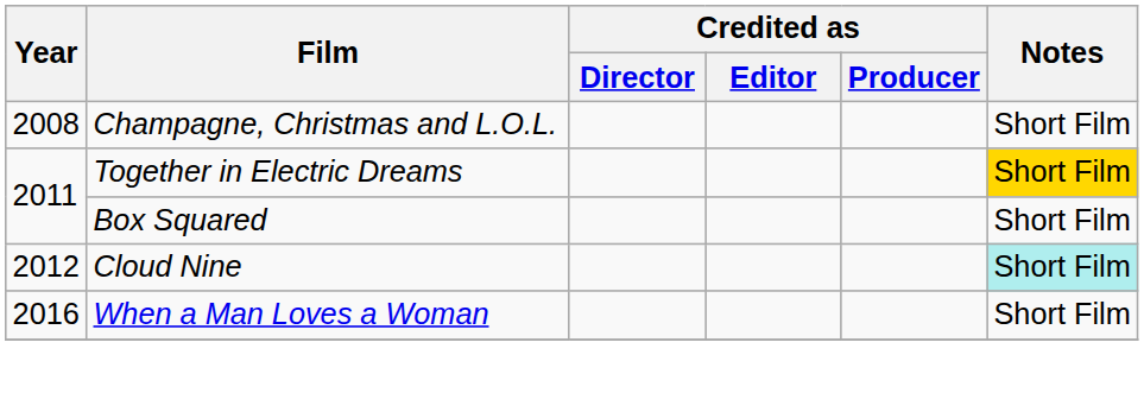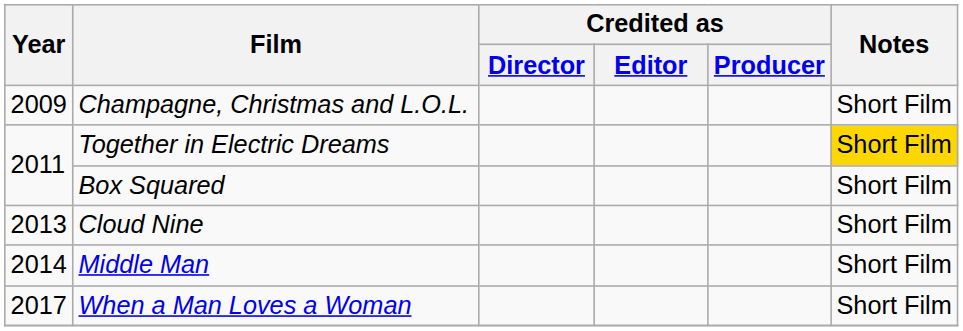Champagne, Christmas and L.O.L. | Year: 2008 -> 2009
Cloud Nine | Year: 2012 -> 2013
Cloud Nine | Notes: paleturquoise background -> no background
+ row: 2014 | Middle Man | Short Film
When a Man Loves a Woman | Year: 2016 -> 2017
